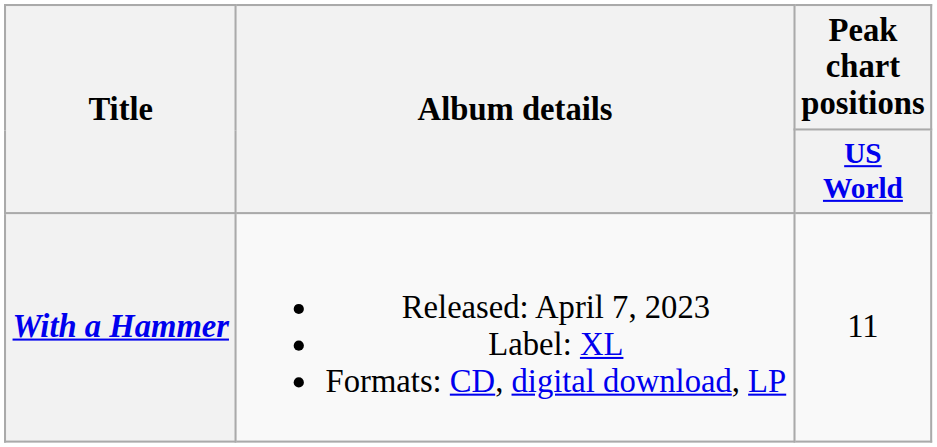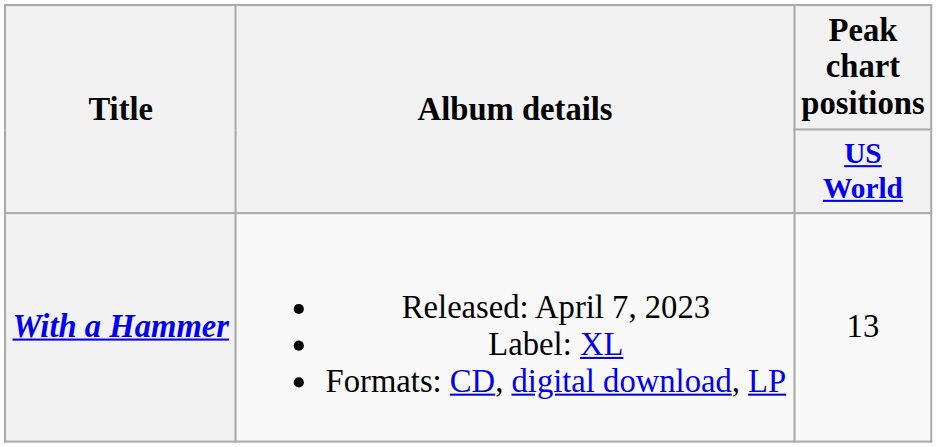With a Hammer | Peak chart positions / US World: 11 -> 13
